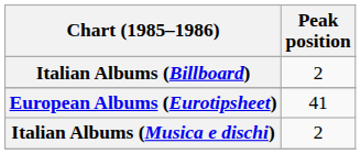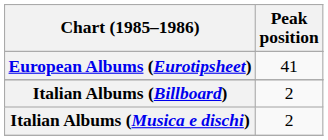rows swapped: European Albums (Eurotipsheet) <-> Italian Albums (Billboard)
